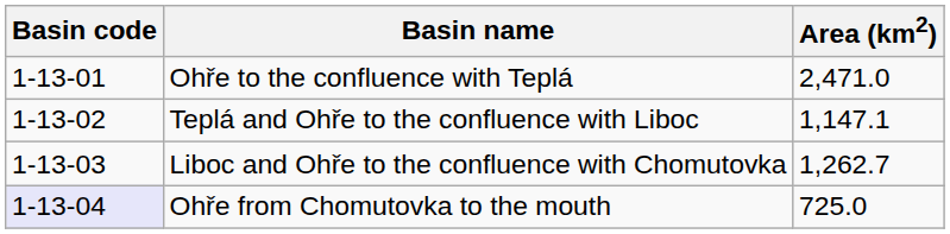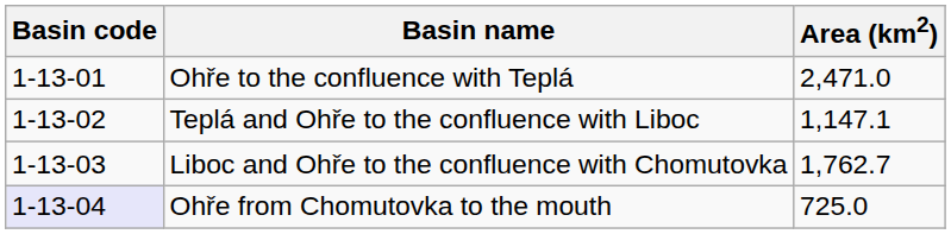Liboc and Ohře to the confluence with Chomutovka | Area (km2): 1,262.7 -> 1,762.7
